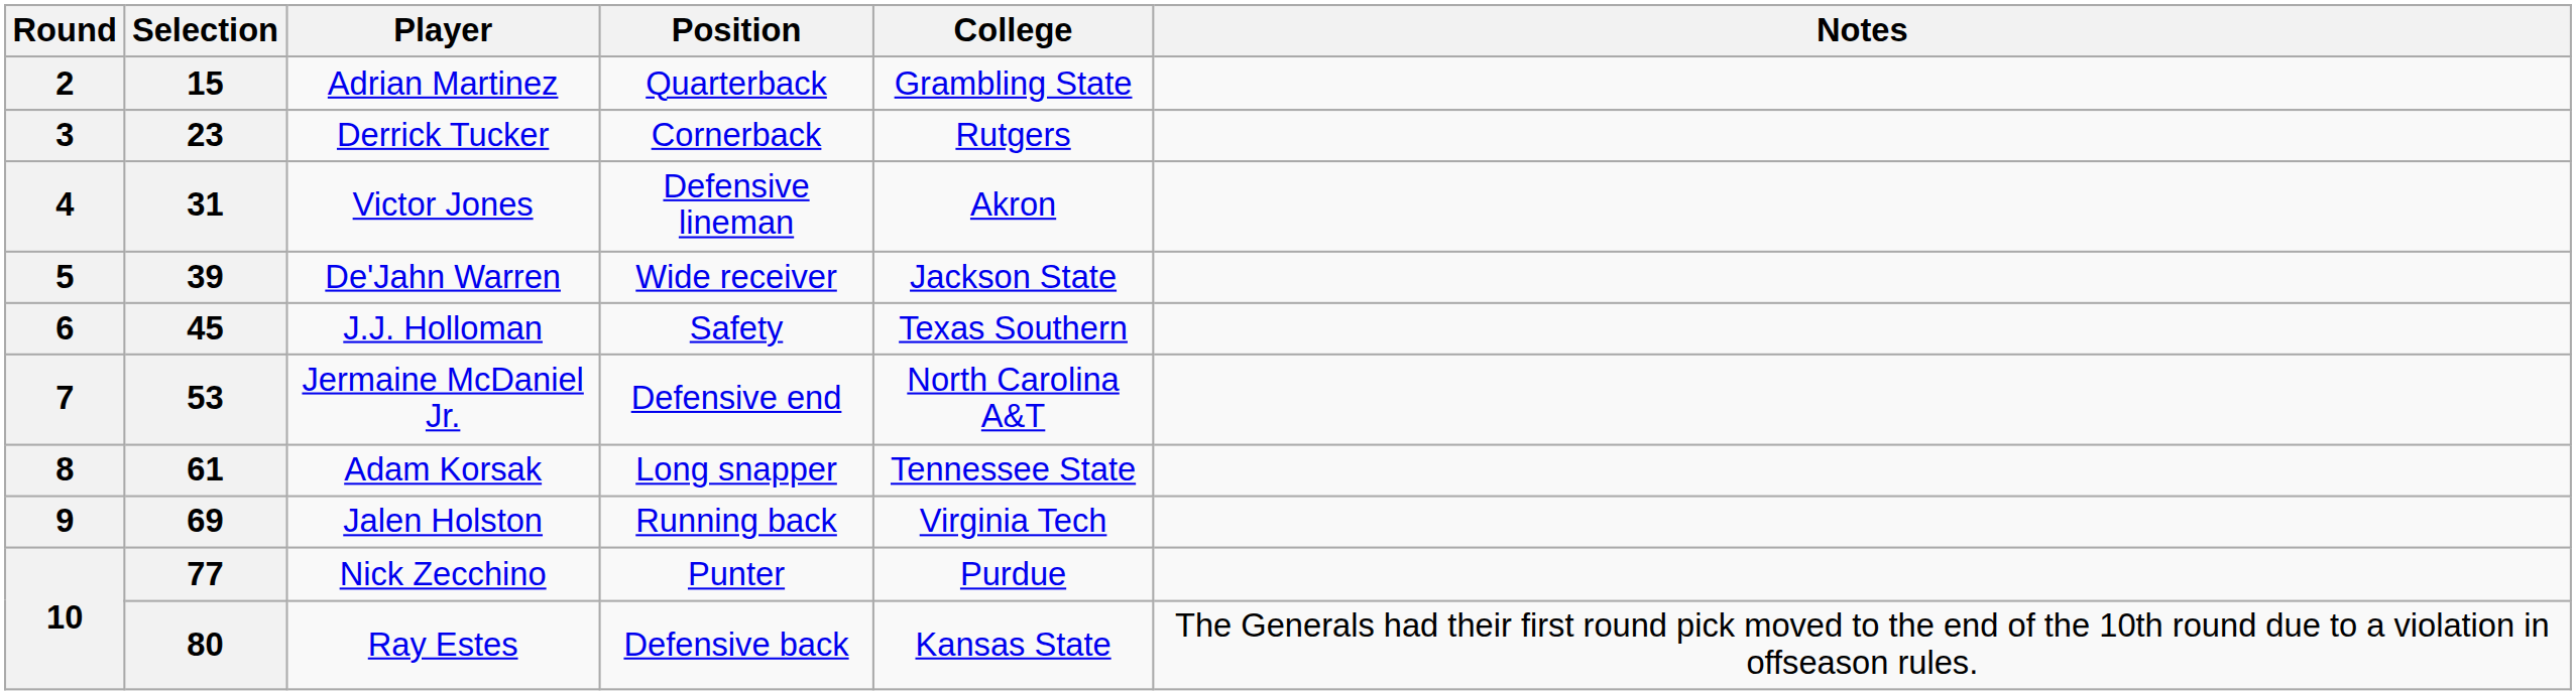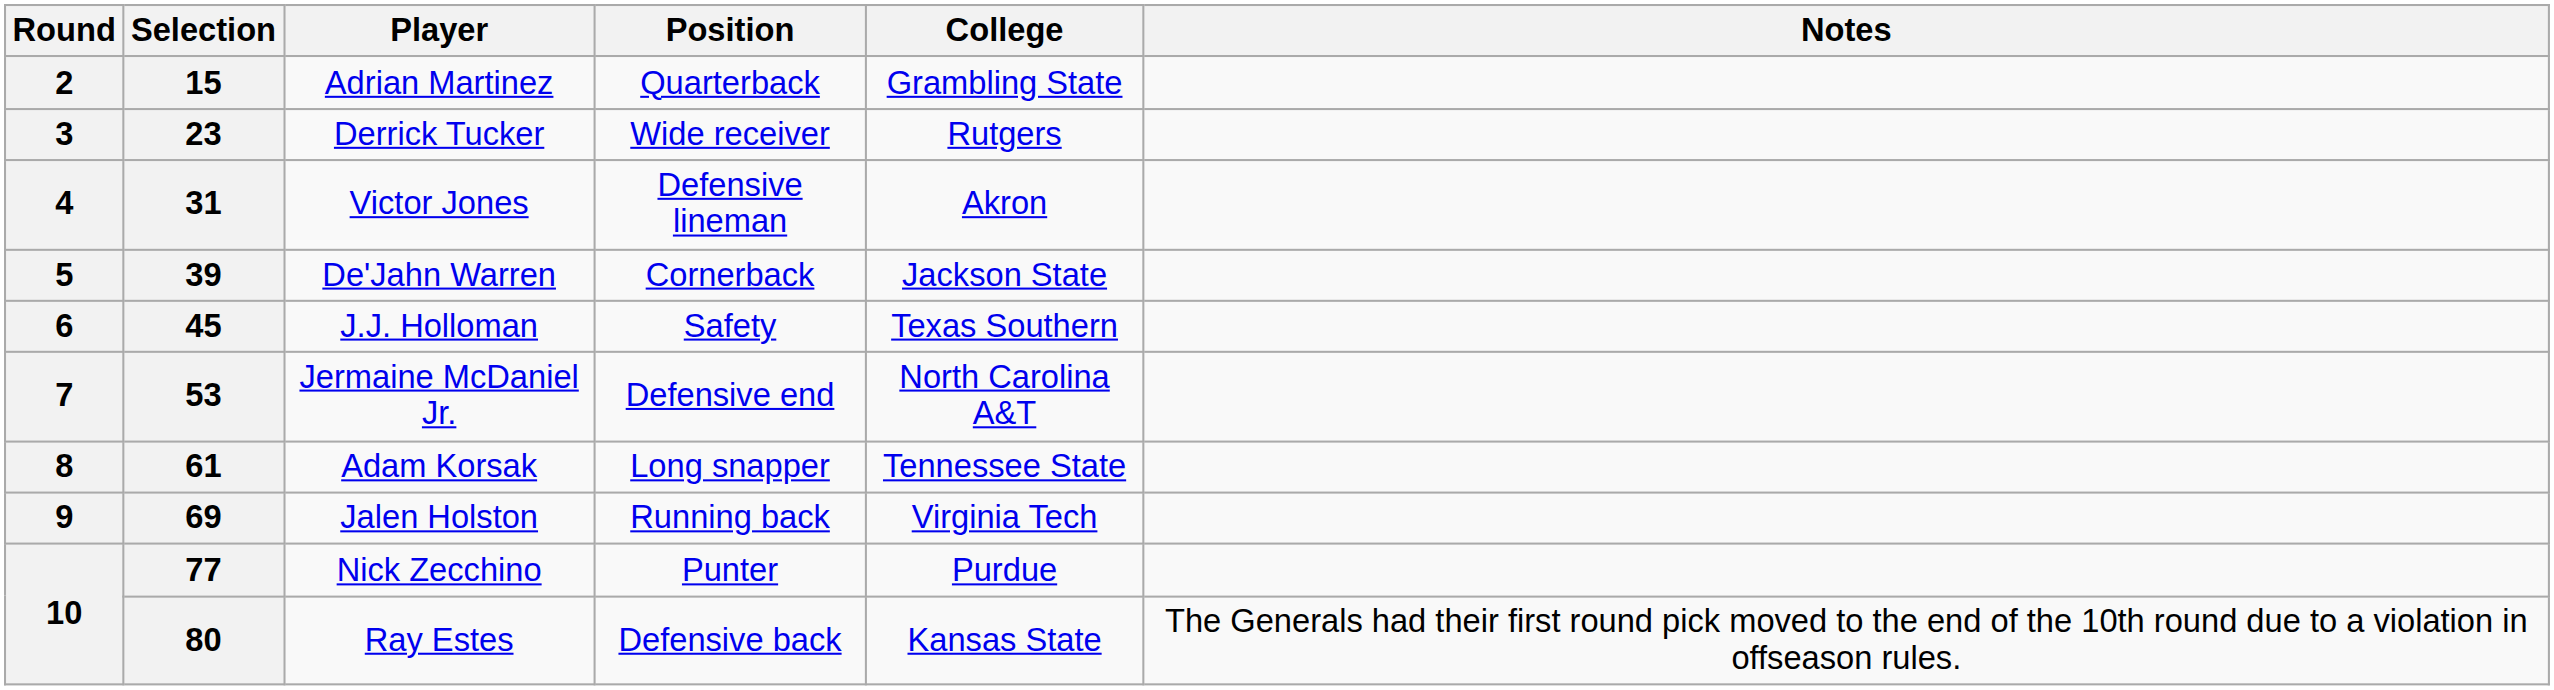23 | Position: Cornerback -> Wide receiver
39 | Position: Wide receiver -> Cornerback
